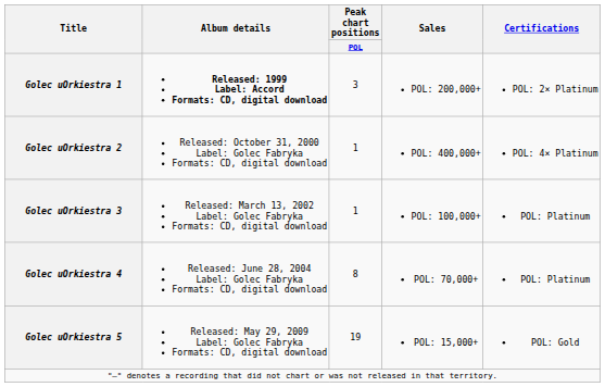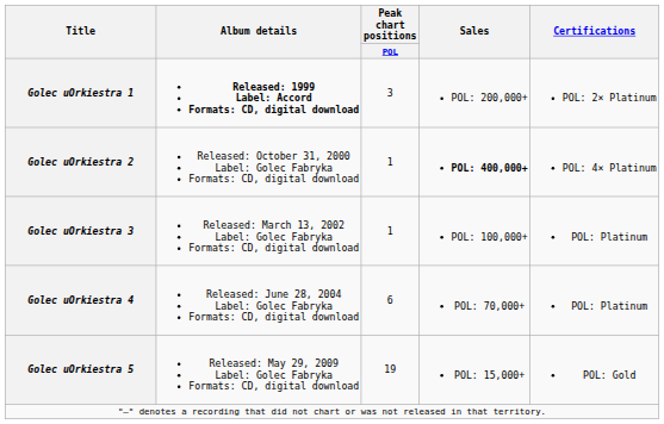Golec uOrkiestra 2 | Sales: normal -> bold
Golec uOrkiestra 4 | Peak chart positions / POL: 8 -> 6
